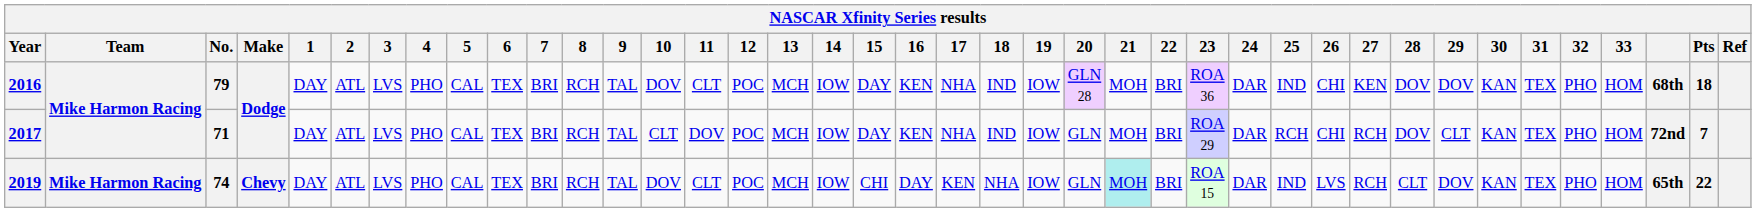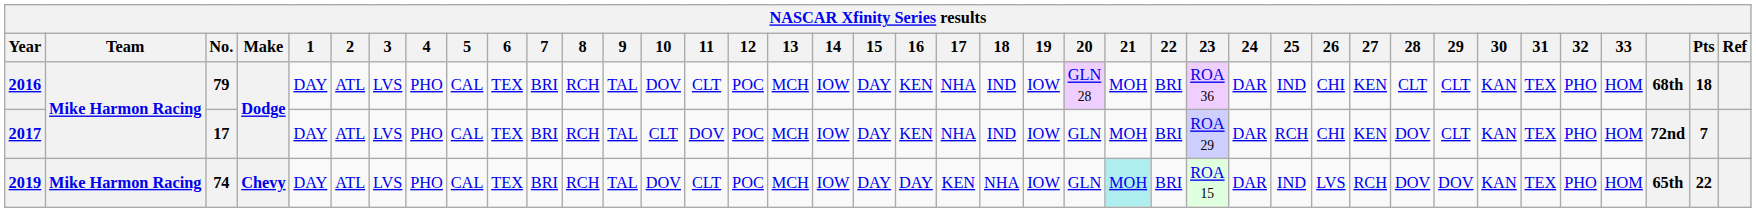2016 | 28: DOV -> CLT
2016 | 29: DOV -> CLT
2017 | No.: 71 -> 17
2017 | 27: RCH -> KEN
2019 | 15: CHI -> DAY
2019 | 28: CLT -> DOV
